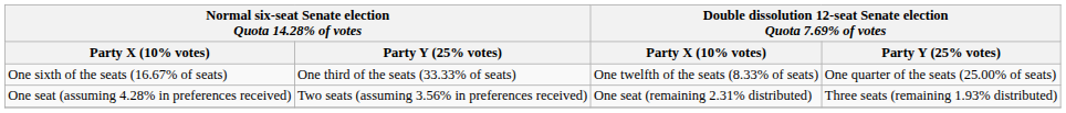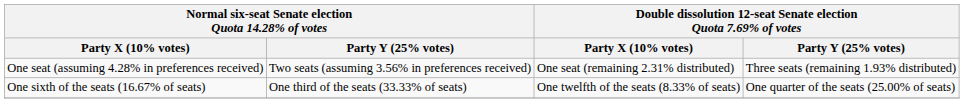rows swapped: One seat (assuming 4.28% in preferences received) <-> One sixth of the seats (16.67% of seats)
